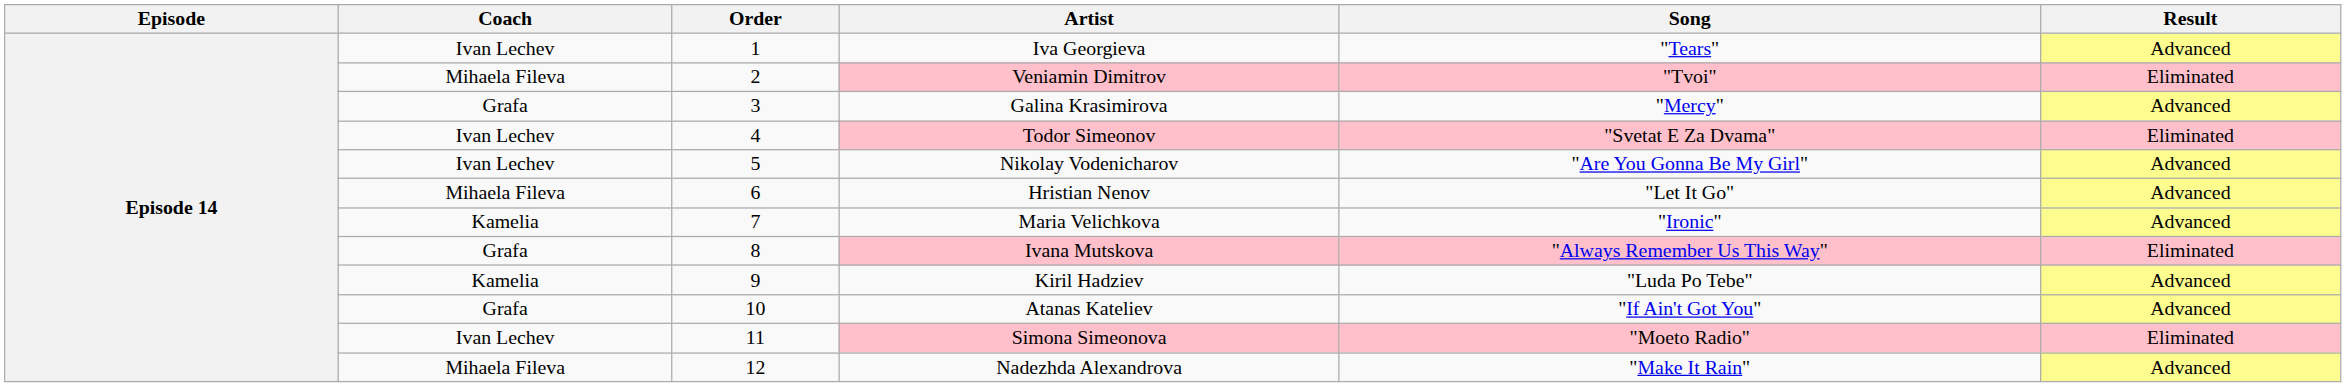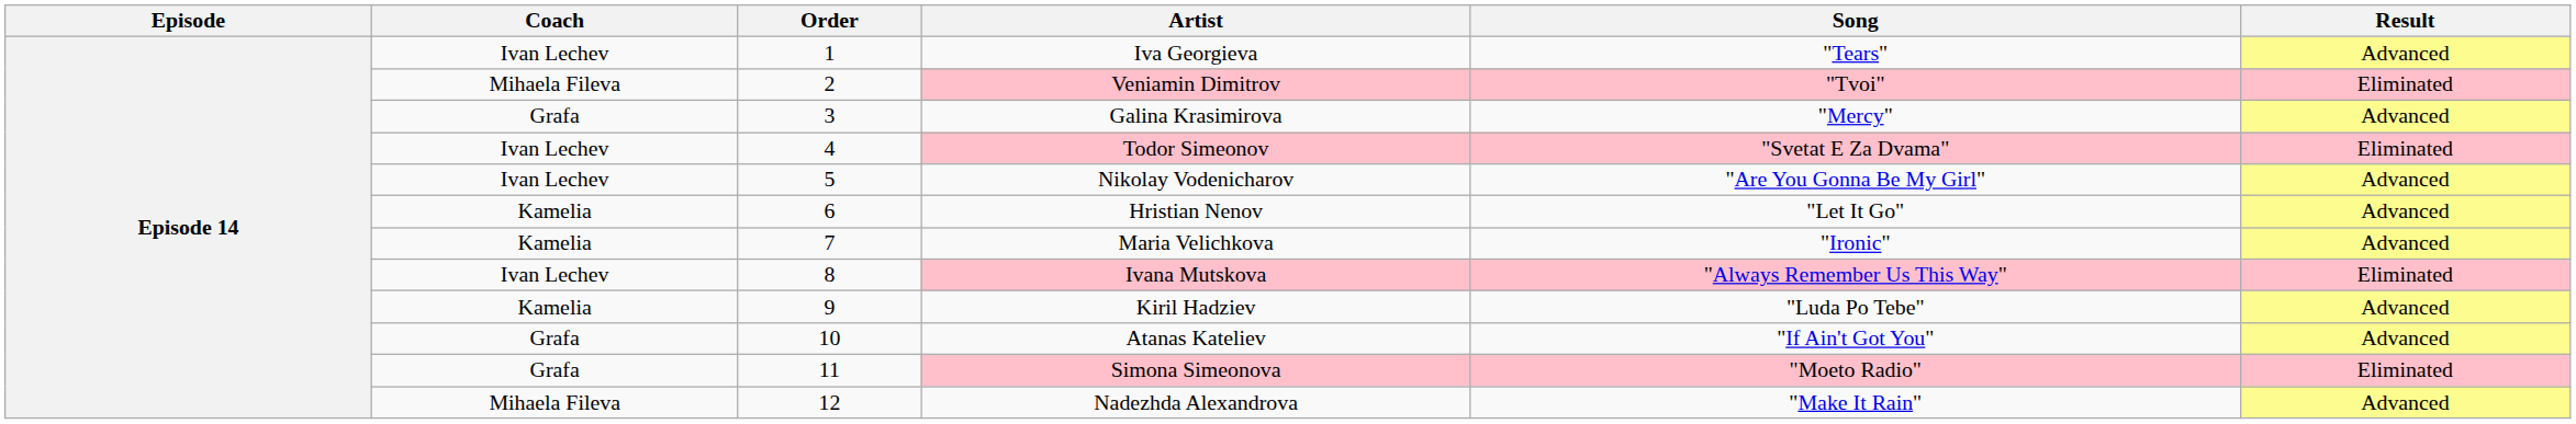Hristian Nenov | Coach: Mihaela Fileva -> Kamelia
Ivana Mutskova | Coach: Grafa -> Ivan Lechev
Simona Simeonova | Coach: Ivan Lechev -> Grafa
